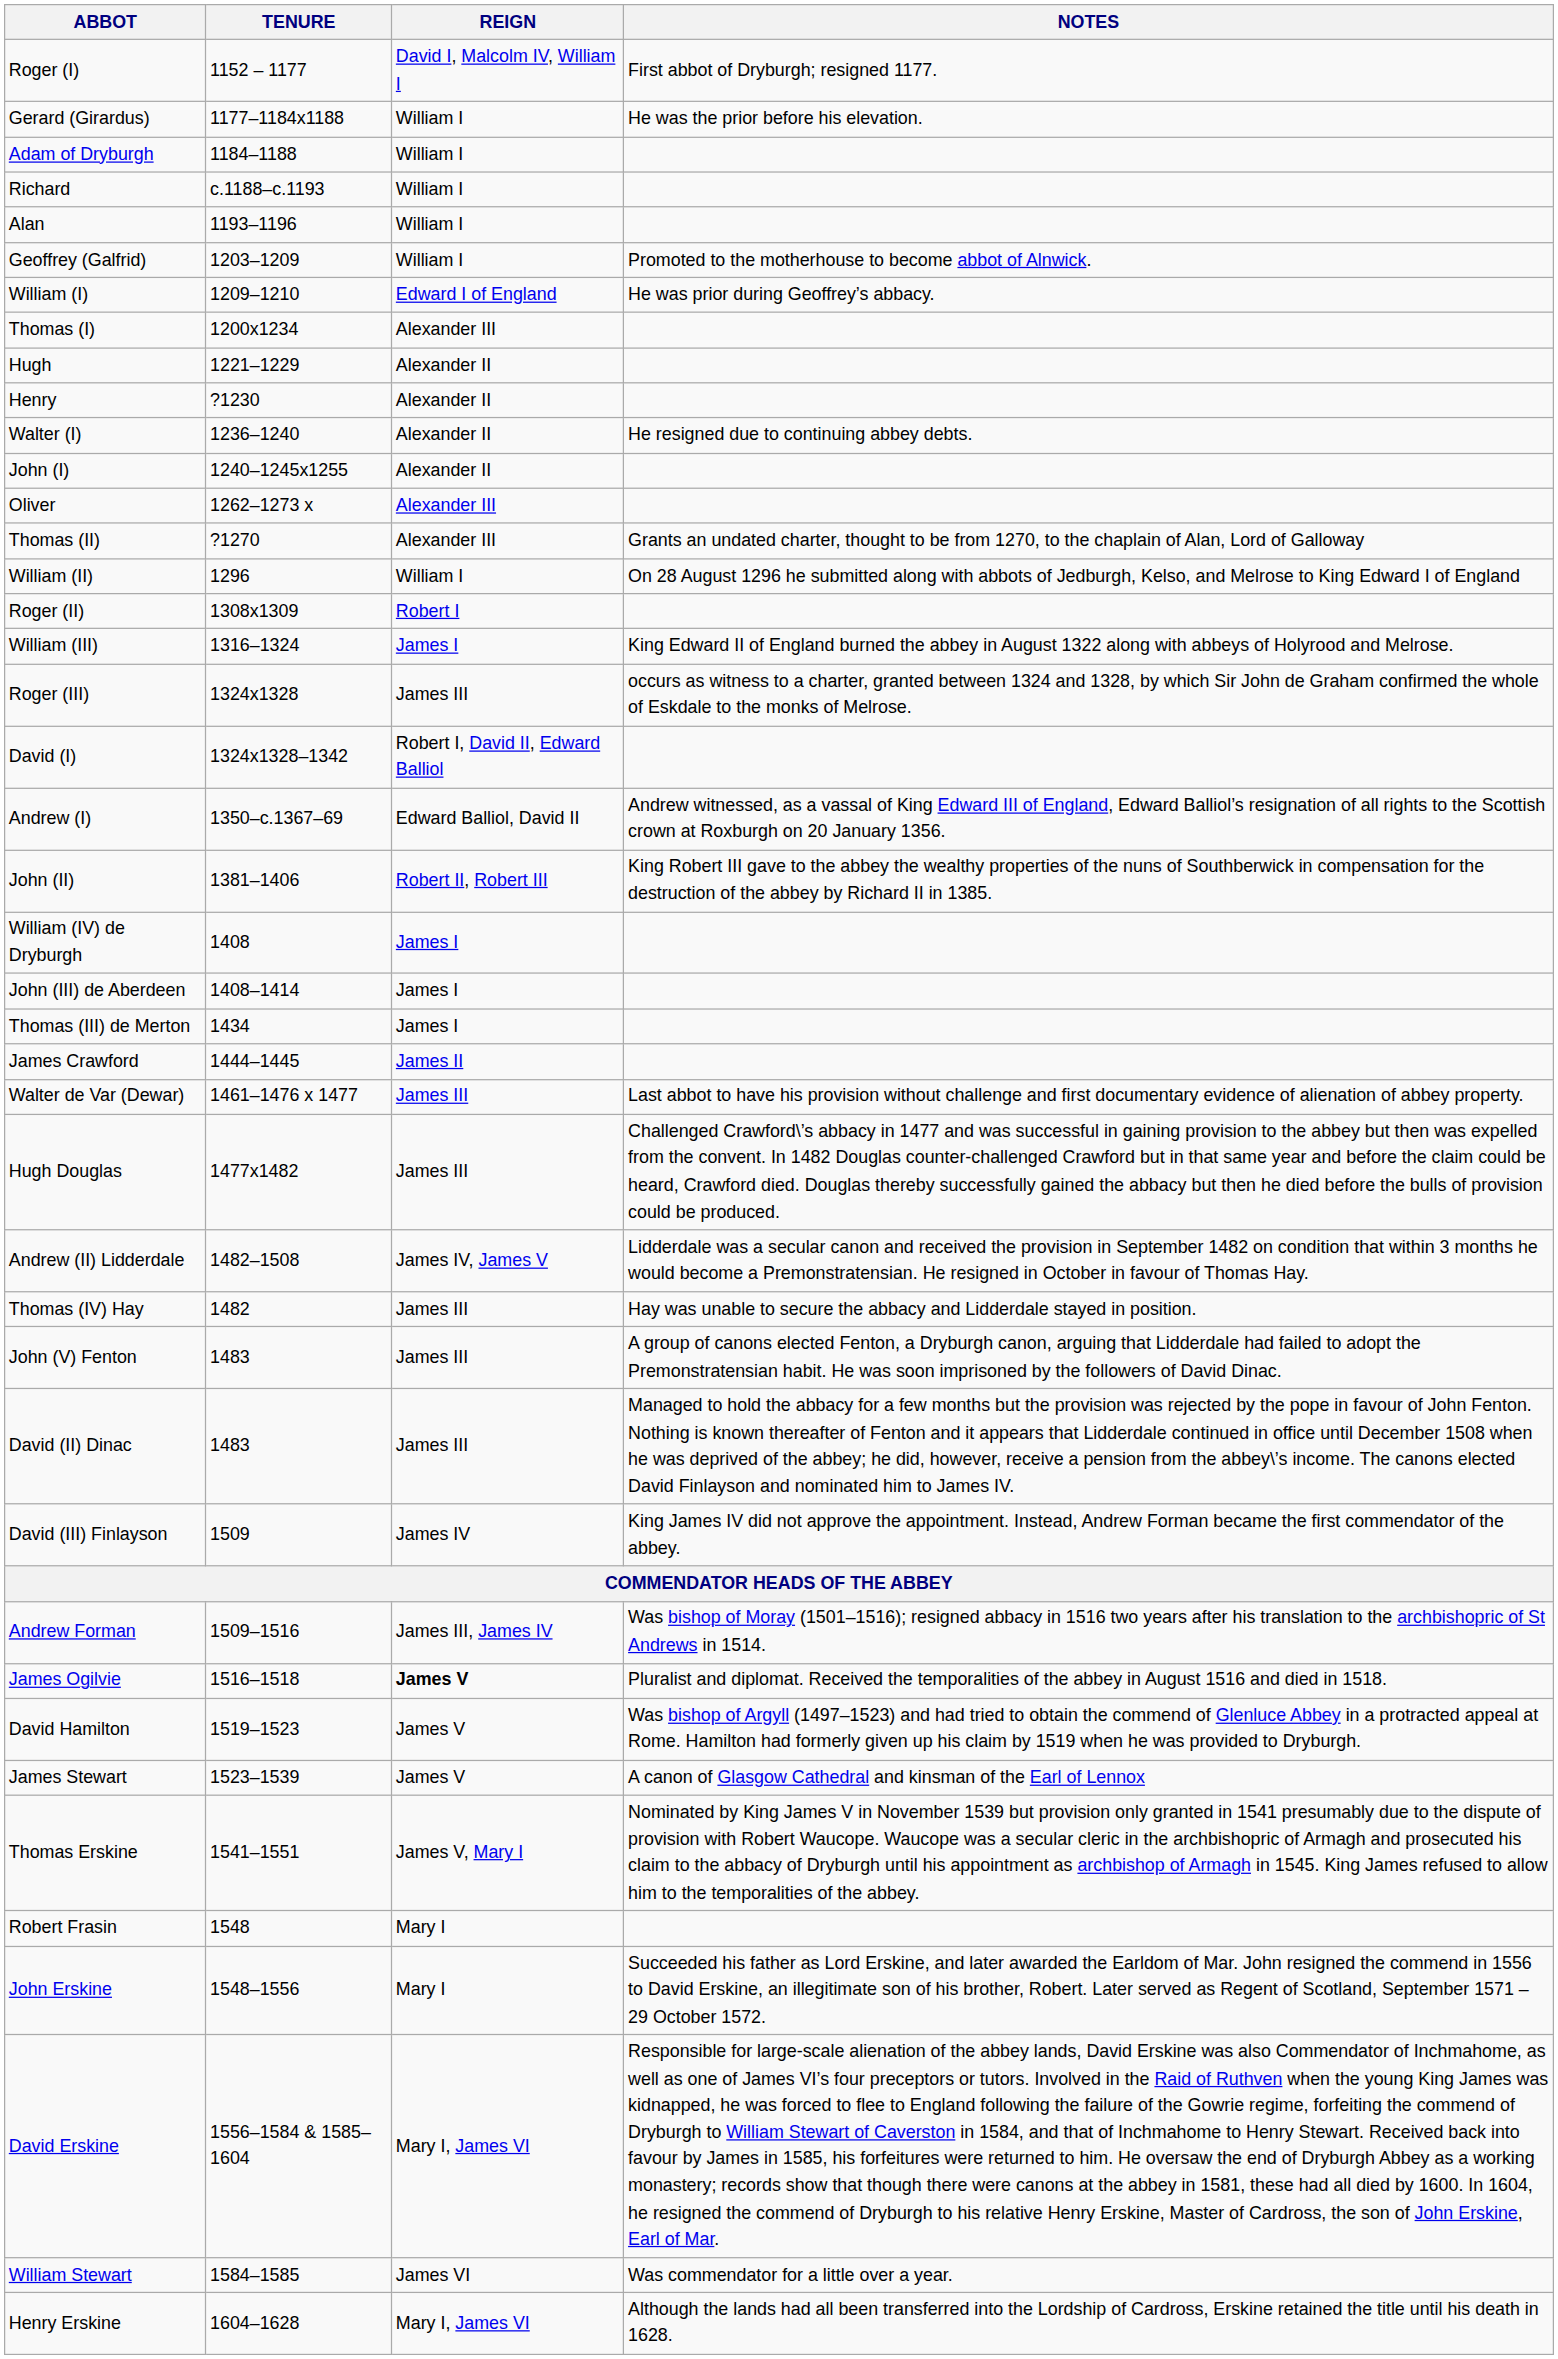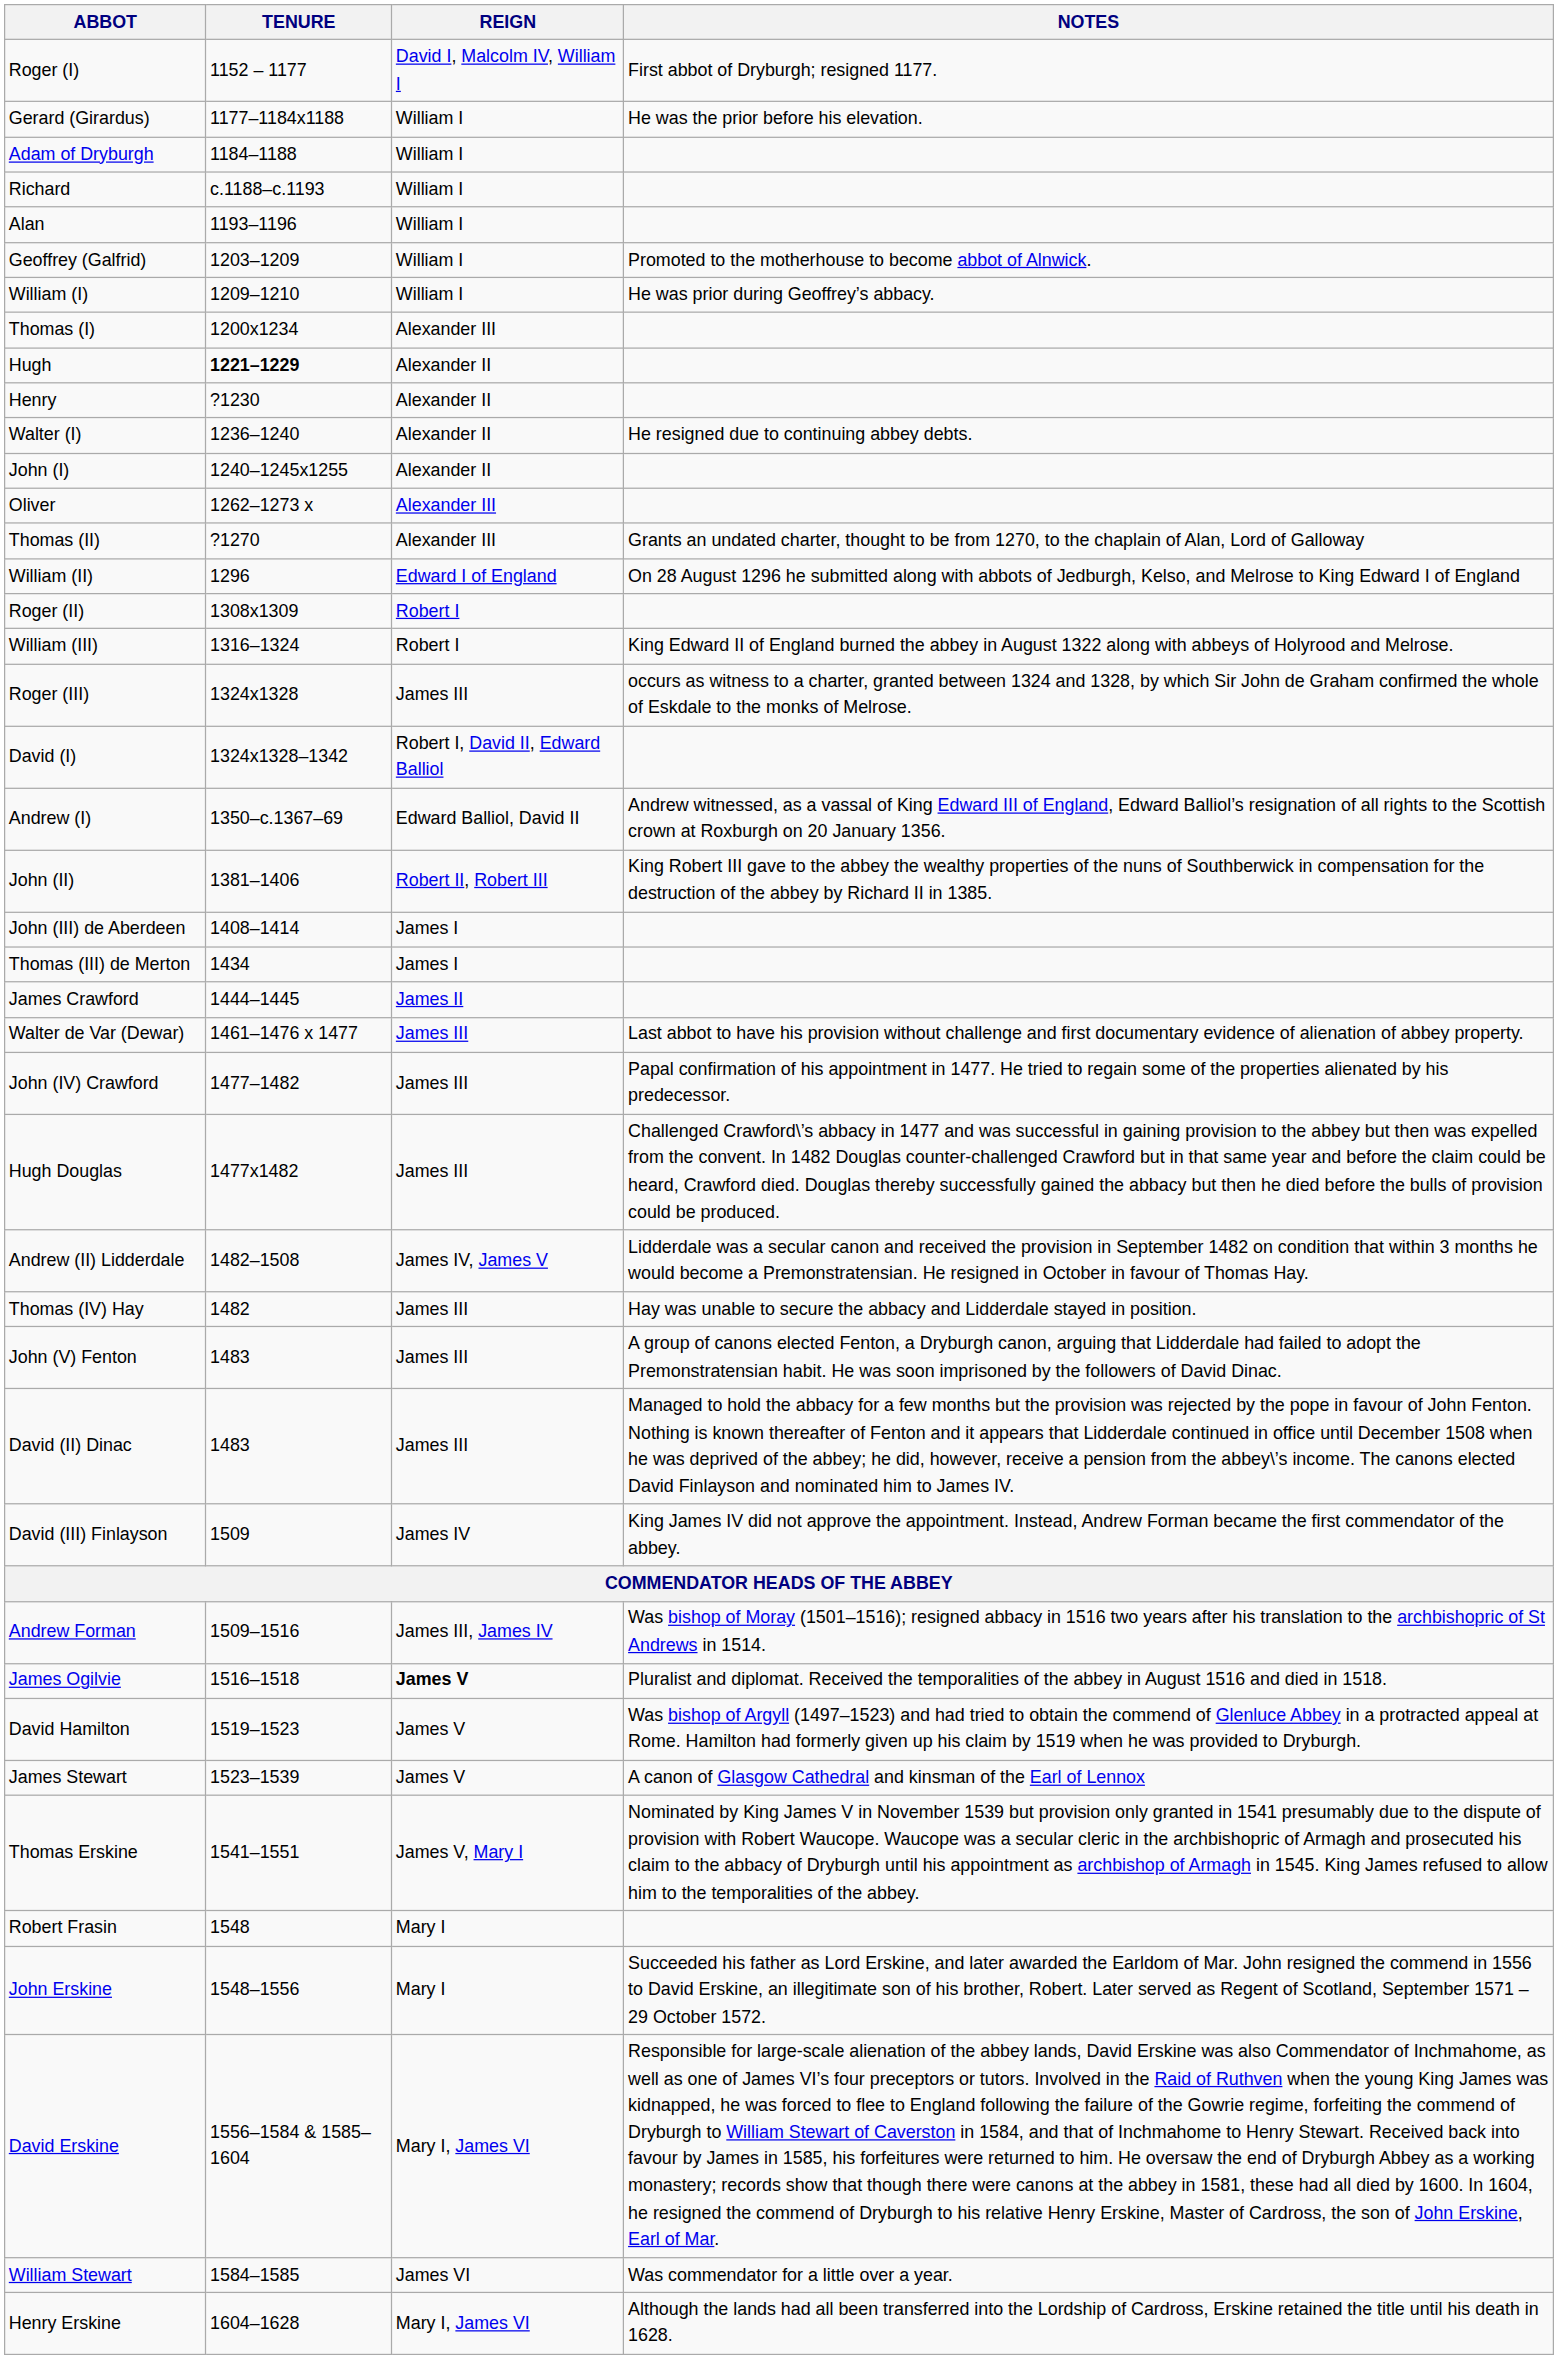William (I) | REIGN: Edward I of England -> William I
Hugh | TENURE: normal -> bold
William (II) | REIGN: William I -> Edward I of England
William (III) | REIGN: James I -> Robert I
- row: William (IV) de Dryburgh | 1408 | James I
+ row: John (IV) Crawford | 1477–1482 | James III | Papal confirmation of his appointment in 1477. He tried to regain some of the properties alienated by his predecessor.
